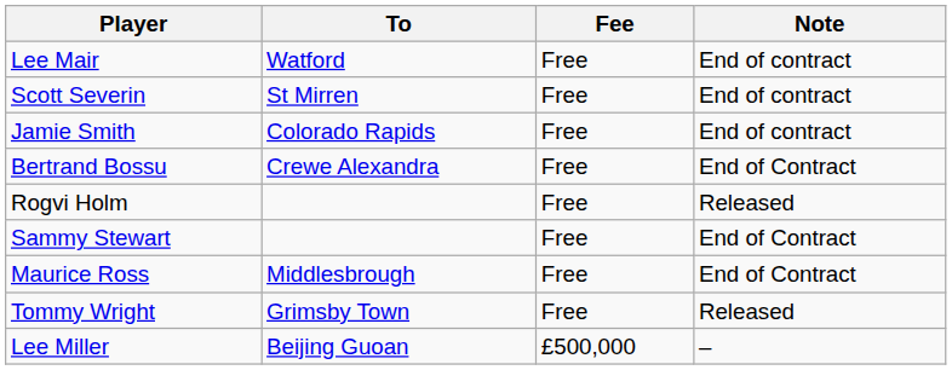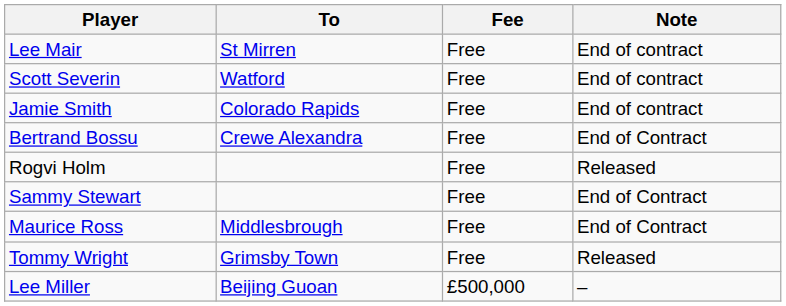Lee Mair | To: Watford -> St Mirren
Scott Severin | To: St Mirren -> Watford
